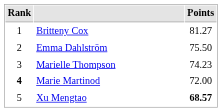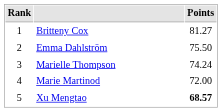Marielle Thompson | Points: 74.23 -> 74.24
Marie Martinod | Rank: bold -> normal
